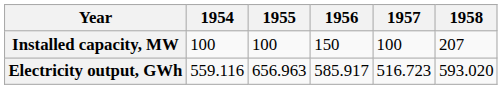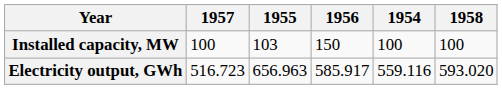columns swapped: 1954 <-> 1957
Installed capacity, MW | 1955: 100 -> 103
Installed capacity, MW | 1958: 207 -> 100
